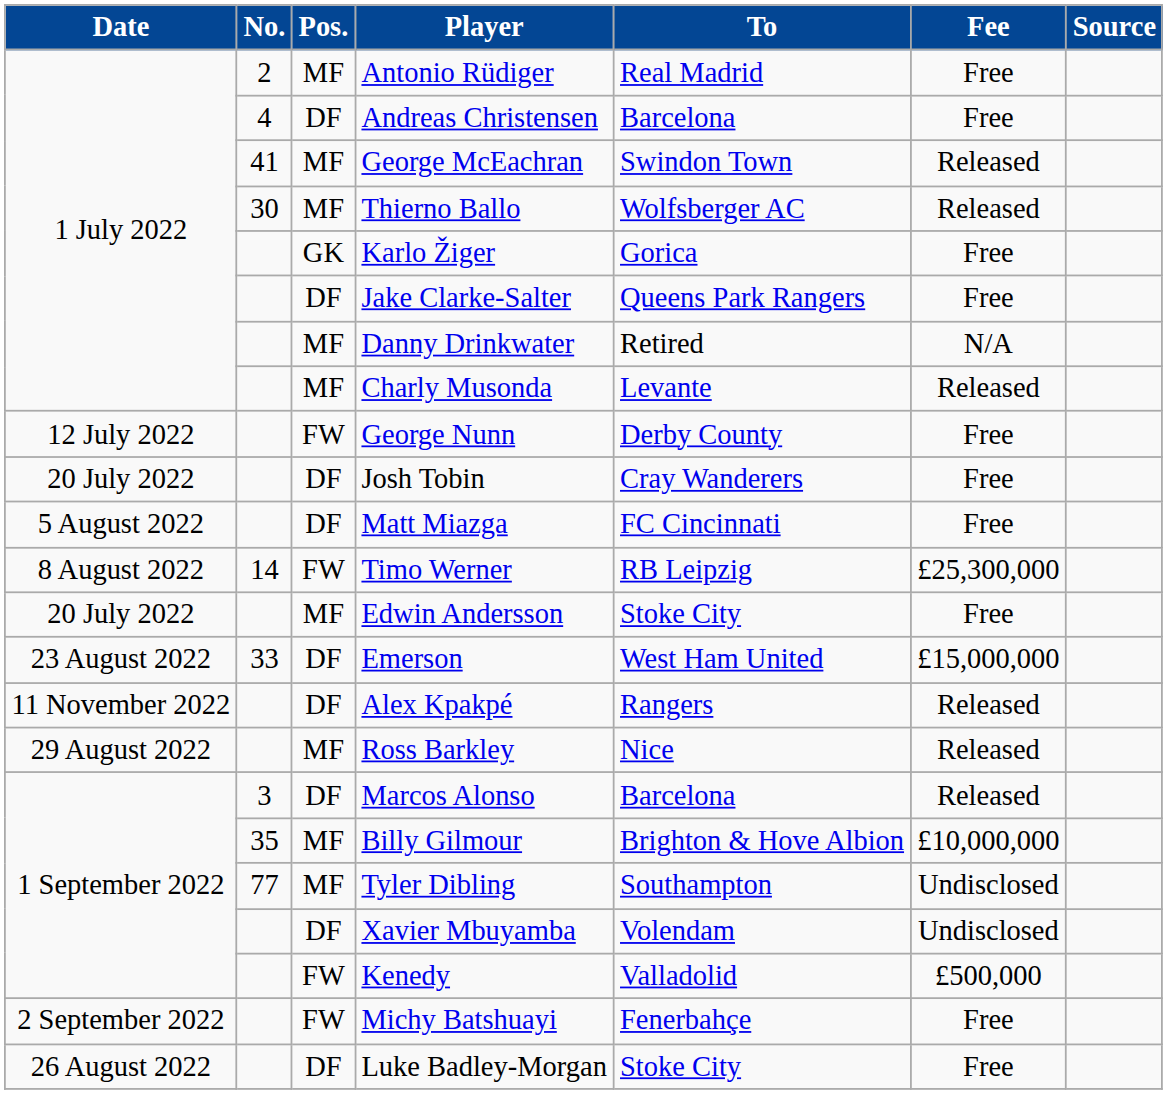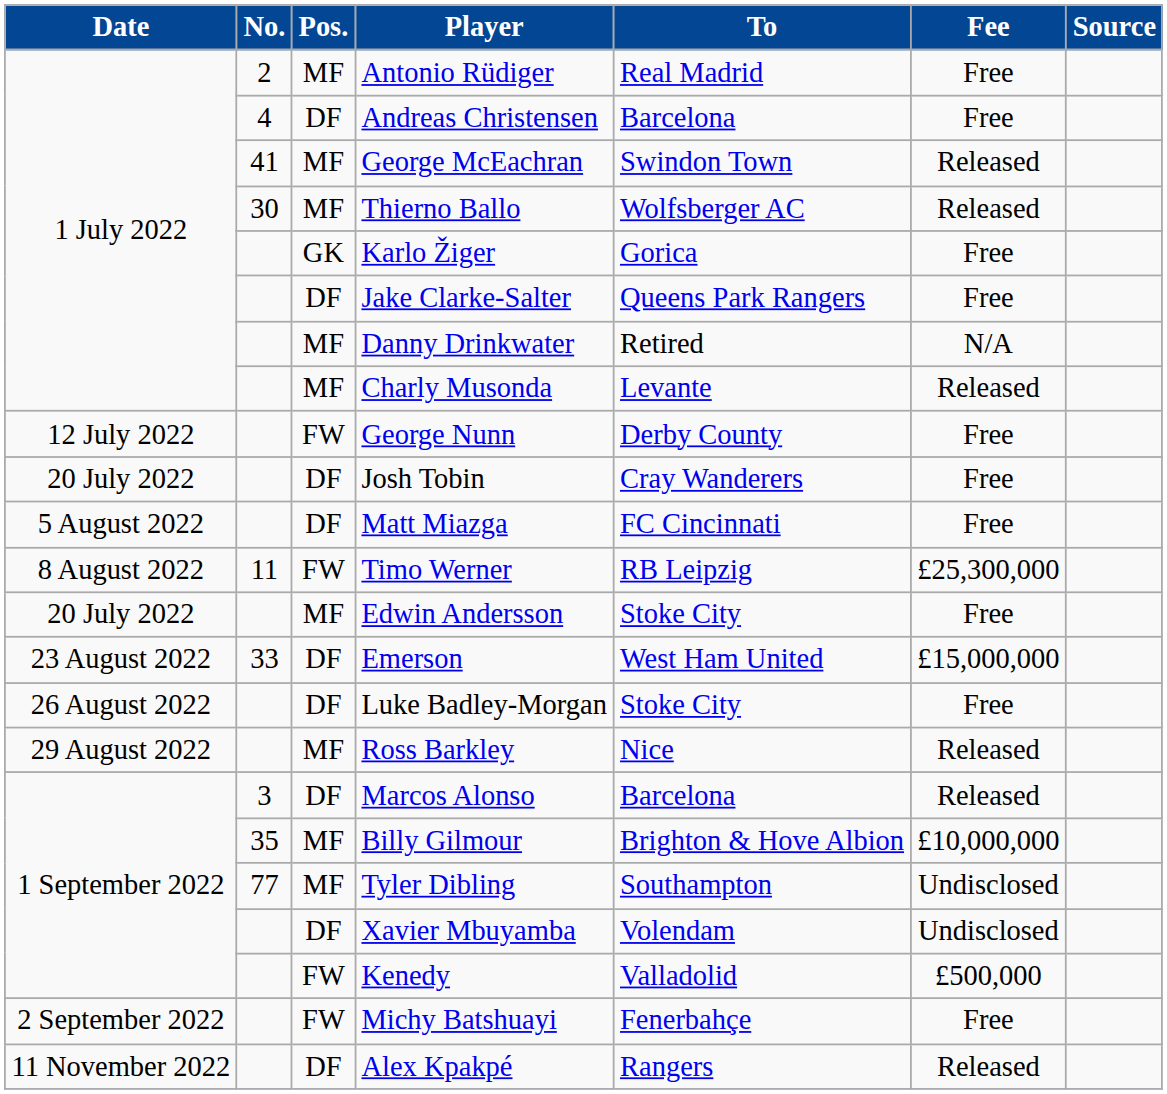Timo Werner | No.: 14 -> 11
rows swapped: Luke Badley-Morgan <-> Alex Kpakpé
